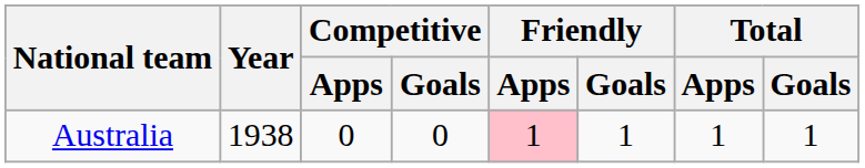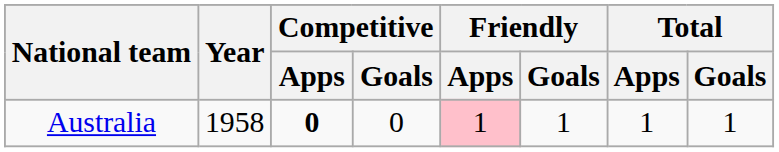Australia | Year: 1938 -> 1958
Australia | Competitive / Apps: normal -> bold
